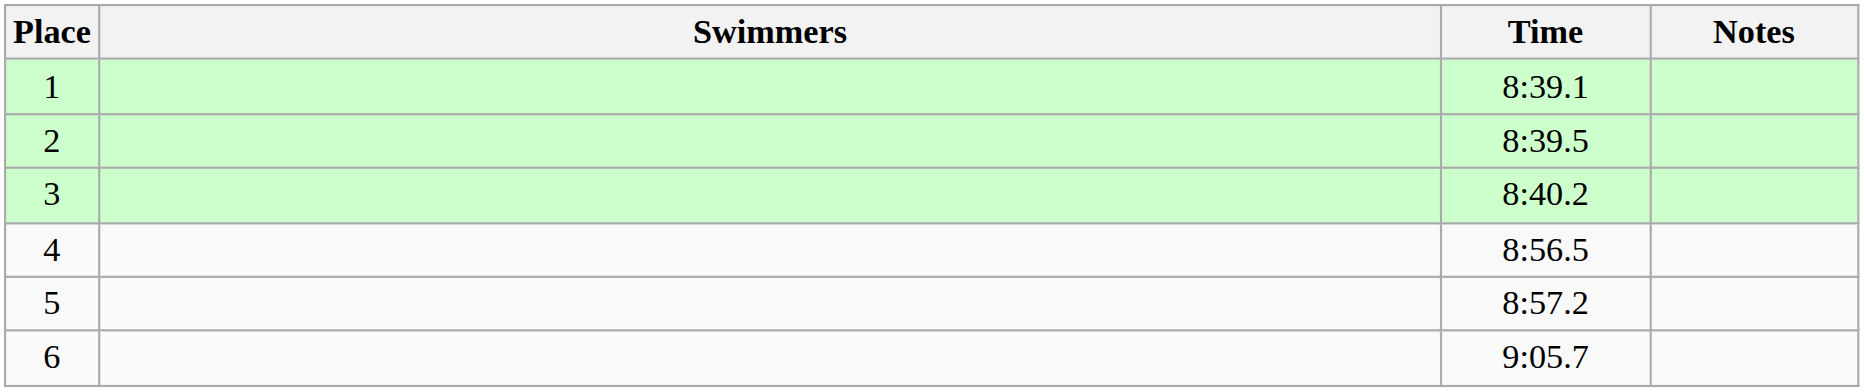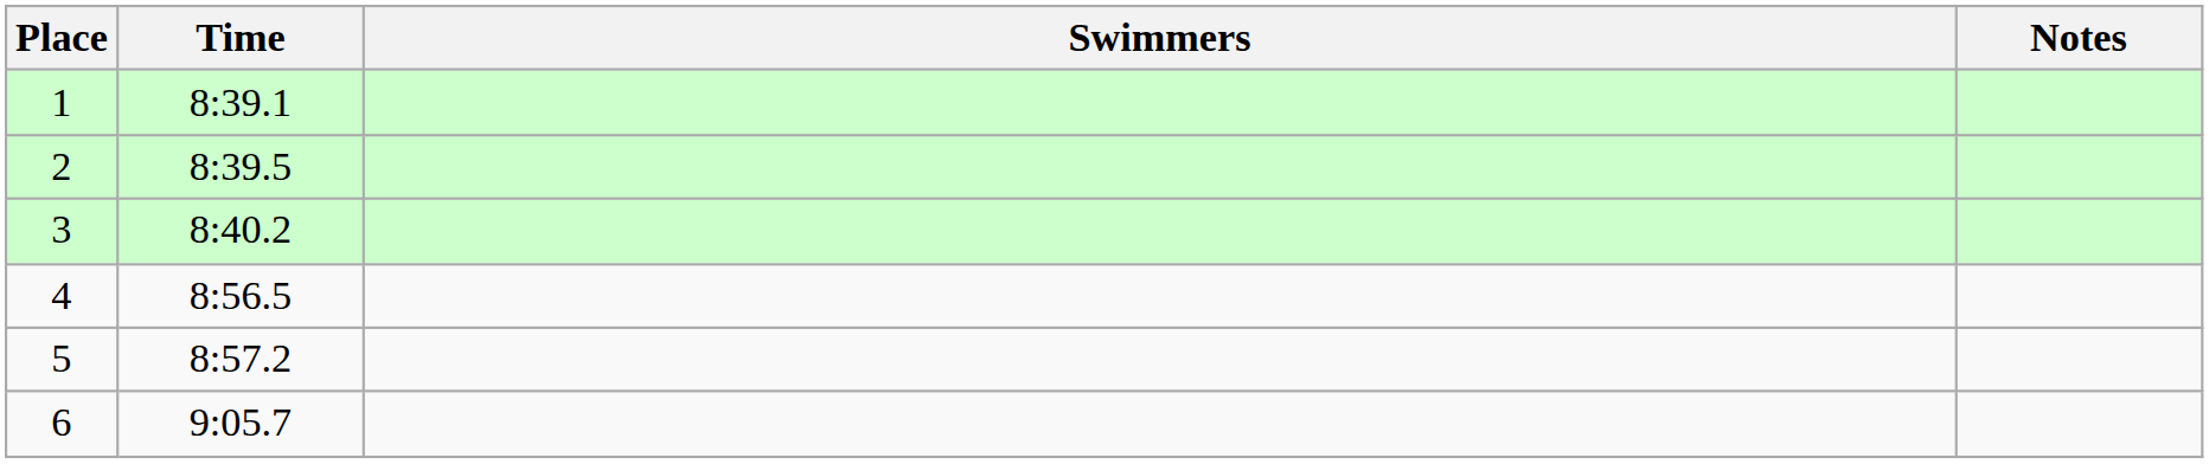columns swapped: Swimmers <-> Time
